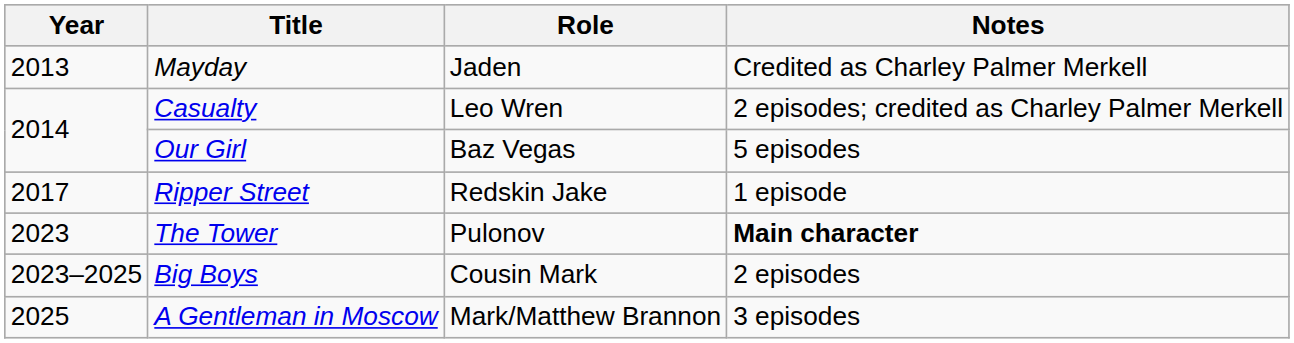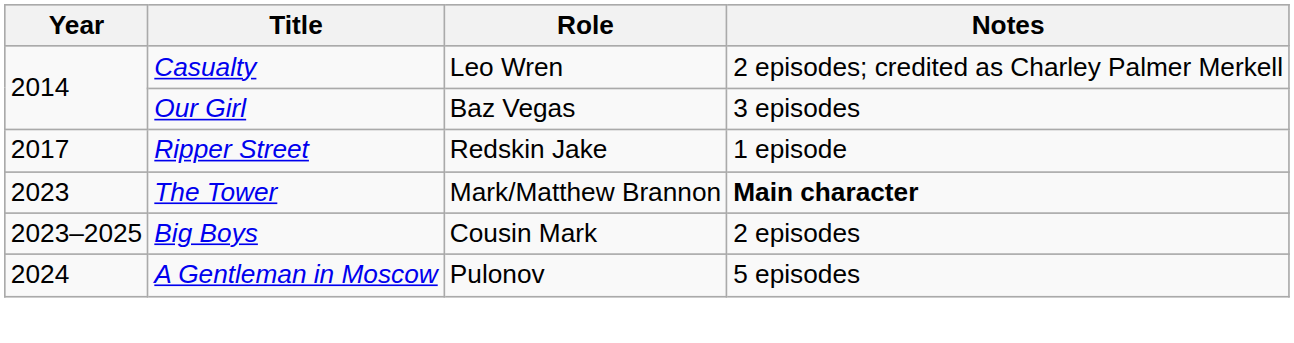- row: 2013 | Mayday | Jaden | Credited as Charley Palmer Merkell
Our Girl | Notes: 5 episodes -> 3 episodes
The Tower | Role: Pulonov -> Mark/Matthew Brannon
A Gentleman in Moscow | Year: 2025 -> 2024
A Gentleman in Moscow | Role: Mark/Matthew Brannon -> Pulonov
A Gentleman in Moscow | Notes: 3 episodes -> 5 episodes
